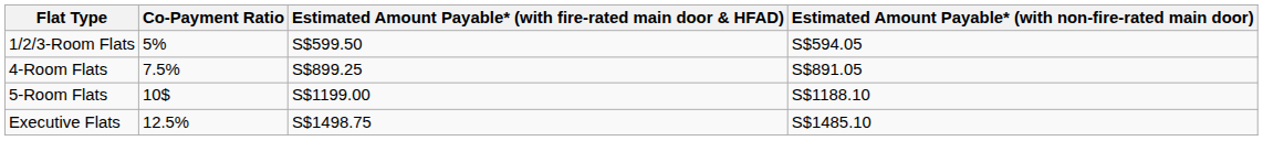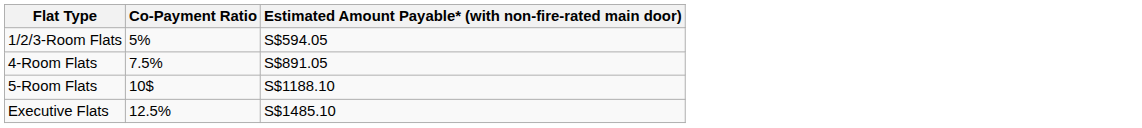- column: Estimated Amount Payable* (with fire-rated main door & HFAD) | S$599.50 | S$899.25 | S$1199.00 | S$1498.75
